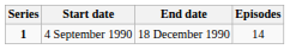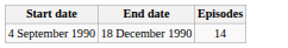- column: Series | 1
